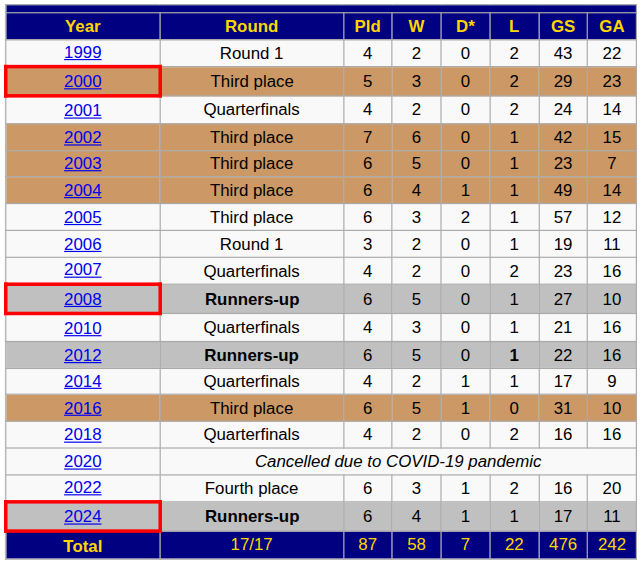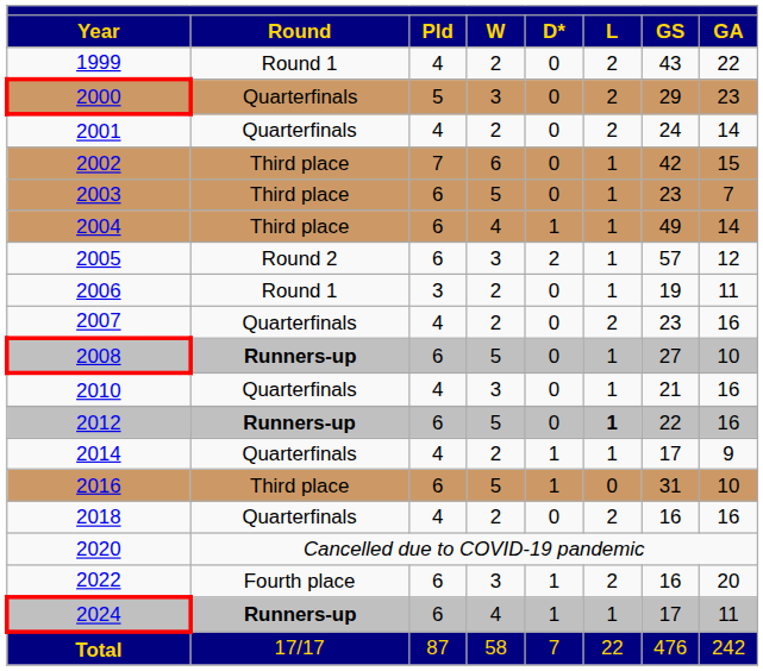2000 | Round: Third place -> Quarterfinals
2005 | Round: Third place -> Round 2
